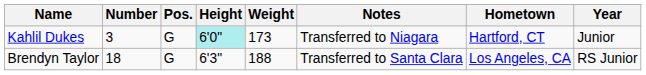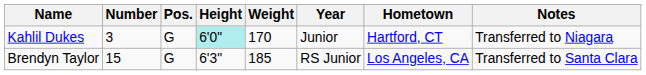columns swapped: Year <-> Notes
Kahlil Dukes | Weight: 173 -> 170
Brendyn Taylor | Number: 18 -> 15
Brendyn Taylor | Weight: 188 -> 185
